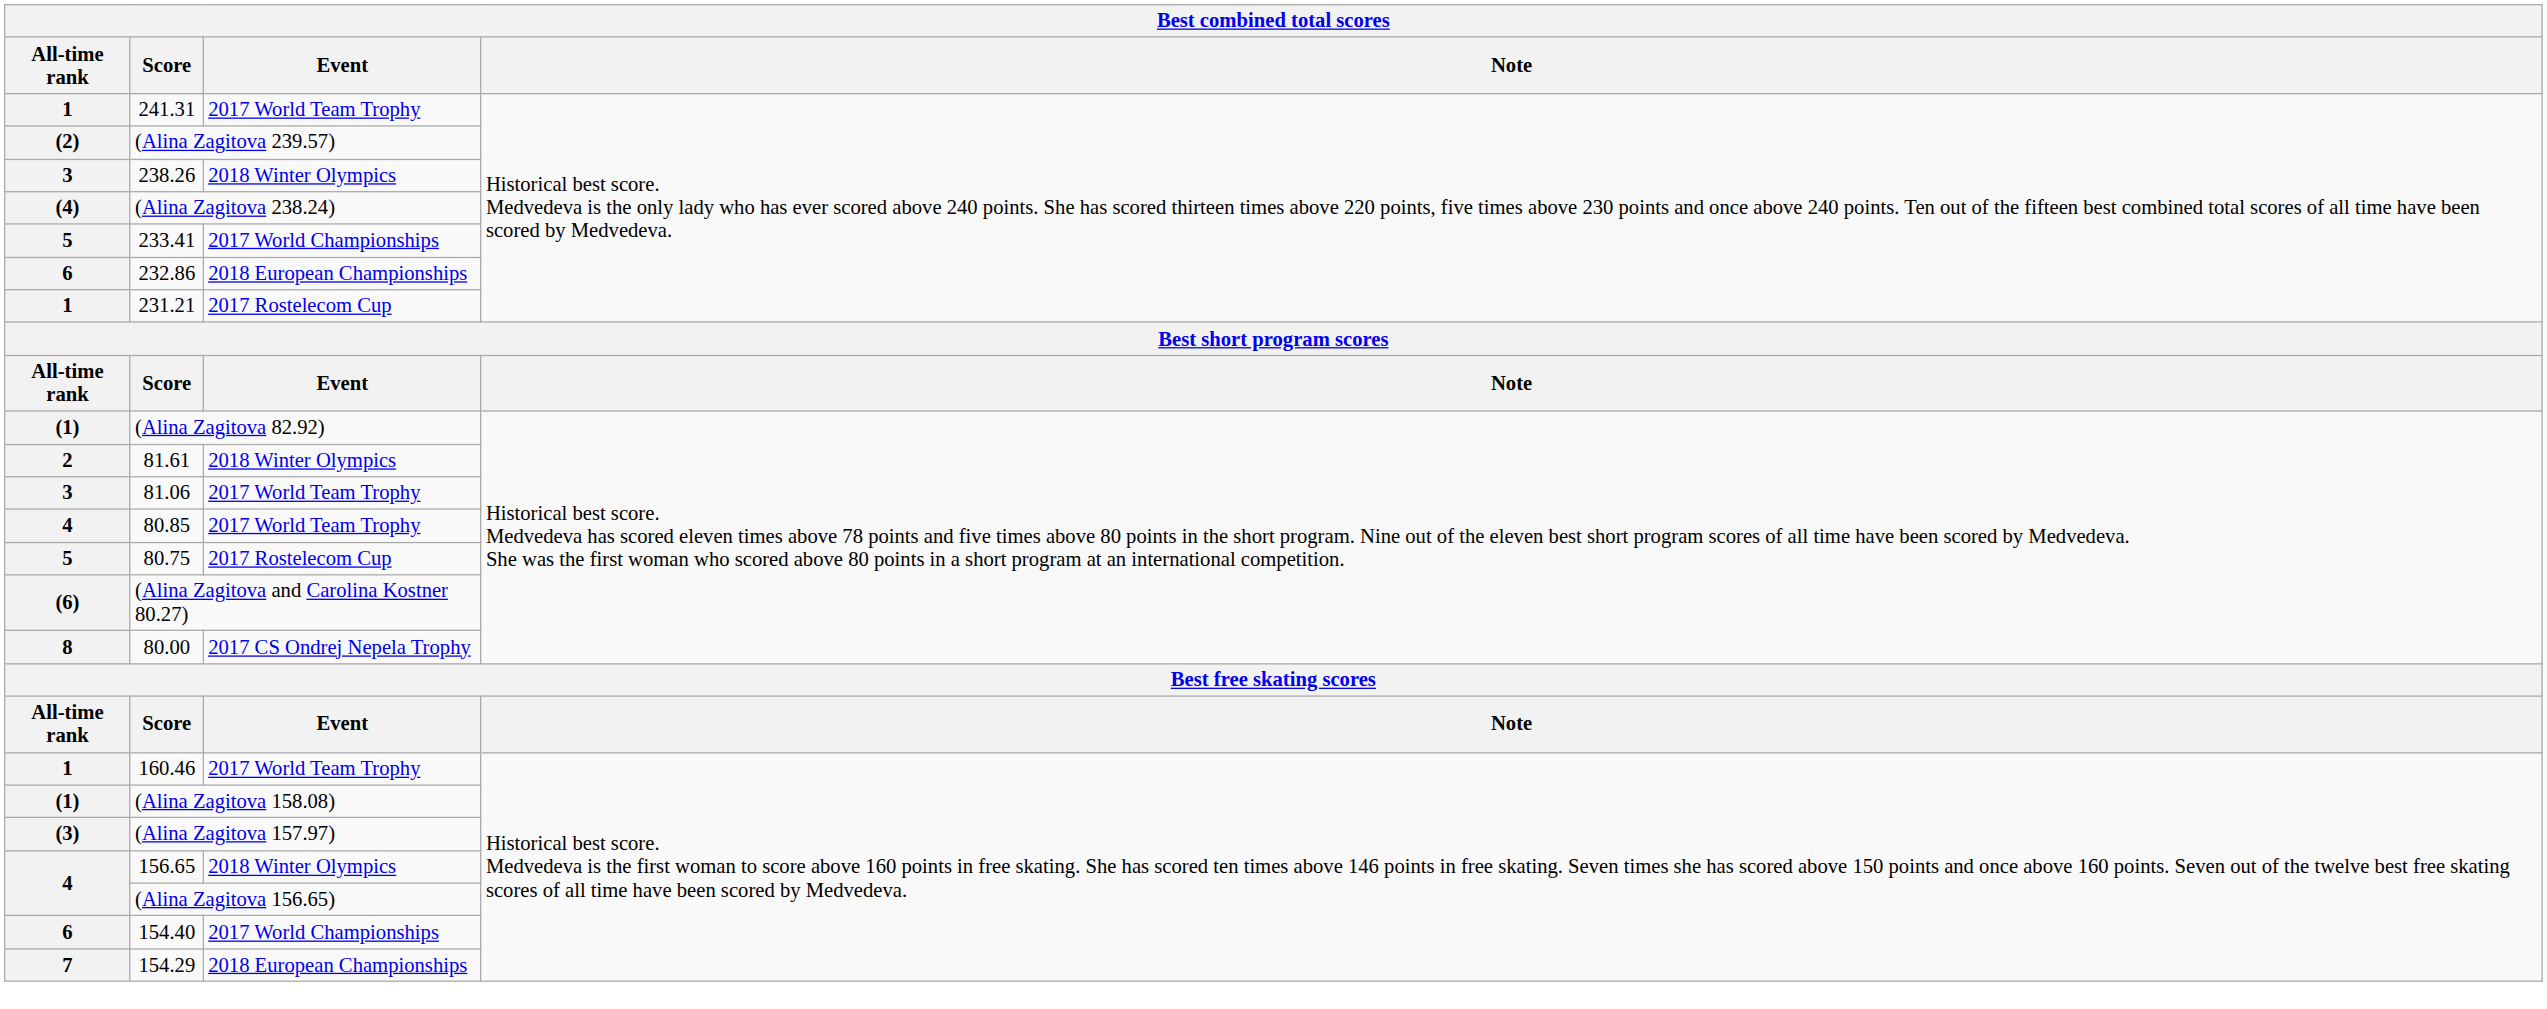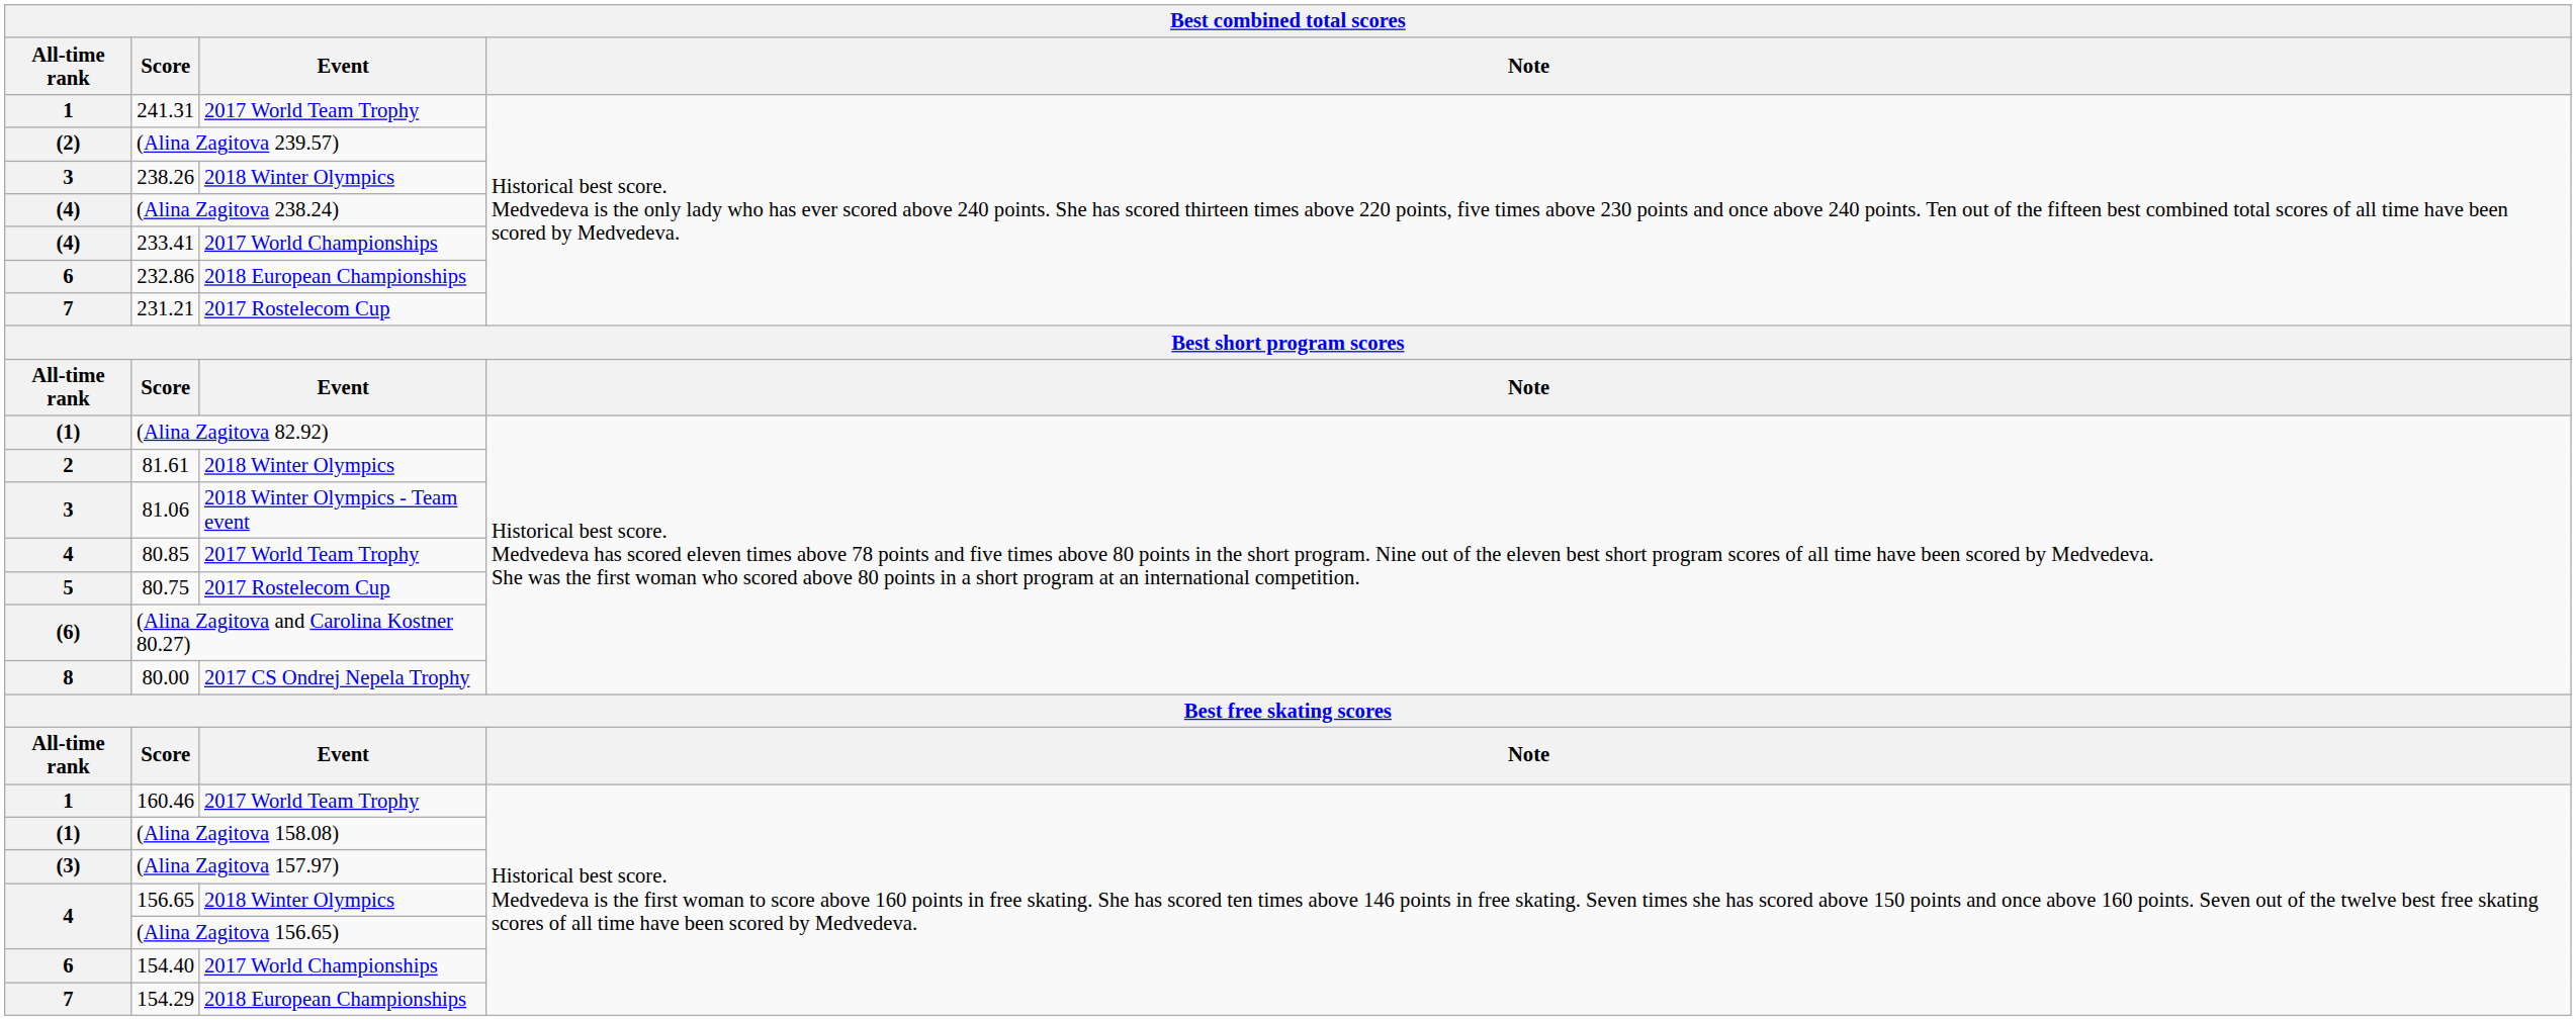233.41 | All-time rank: 5 -> (4)
231.21 | All-time rank: 1 -> 7
81.06 | Event: 2017 World Team Trophy -> 2018 Winter Olympics - Team event
